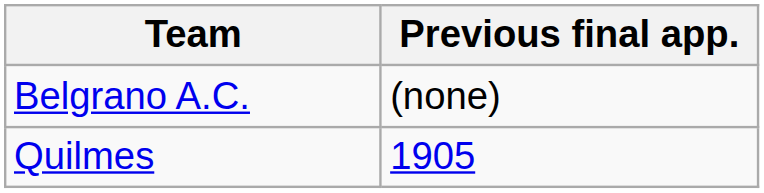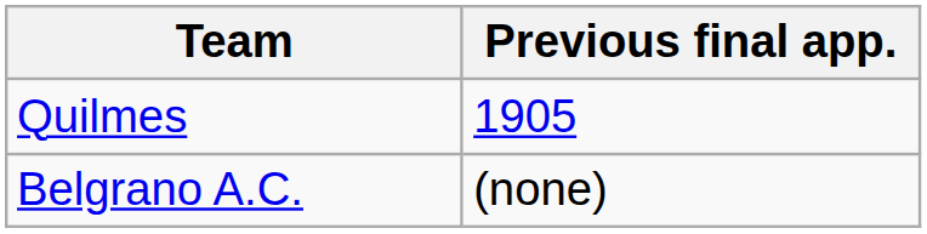rows swapped: Belgrano A.C. <-> Quilmes
